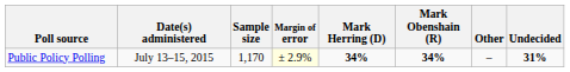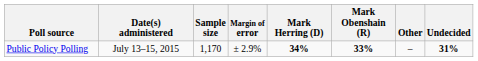Public Policy Polling | Margin of error: lightyellow background -> no background
Public Policy Polling | Mark Obenshain (R): 34% -> 33%
